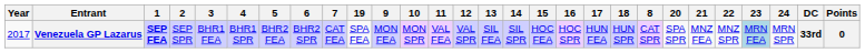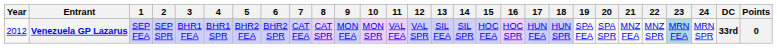columns swapped: 8 <-> 19
Venezuela GP Lazarus | Year: 2017 -> 2012
Venezuela GP Lazarus | 1: bold -> normal
